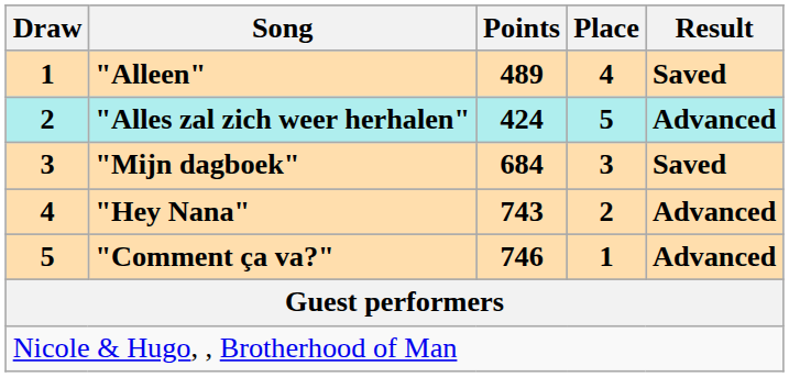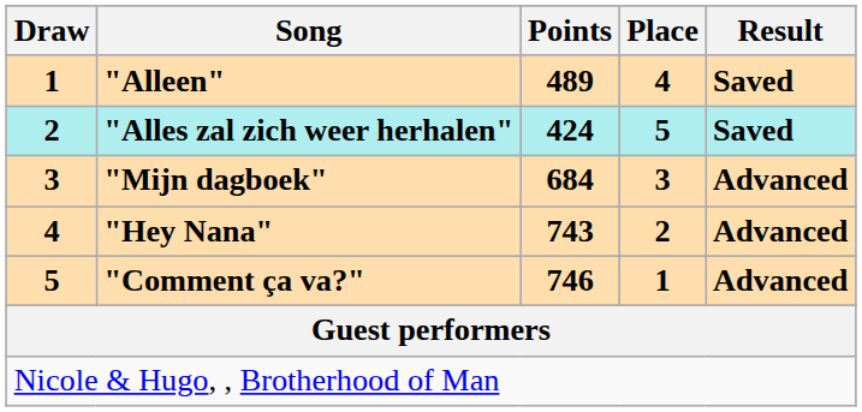"Alles zal zich weer herhalen" | Result: Advanced -> Saved
"Mijn dagboek" | Result: Saved -> Advanced
